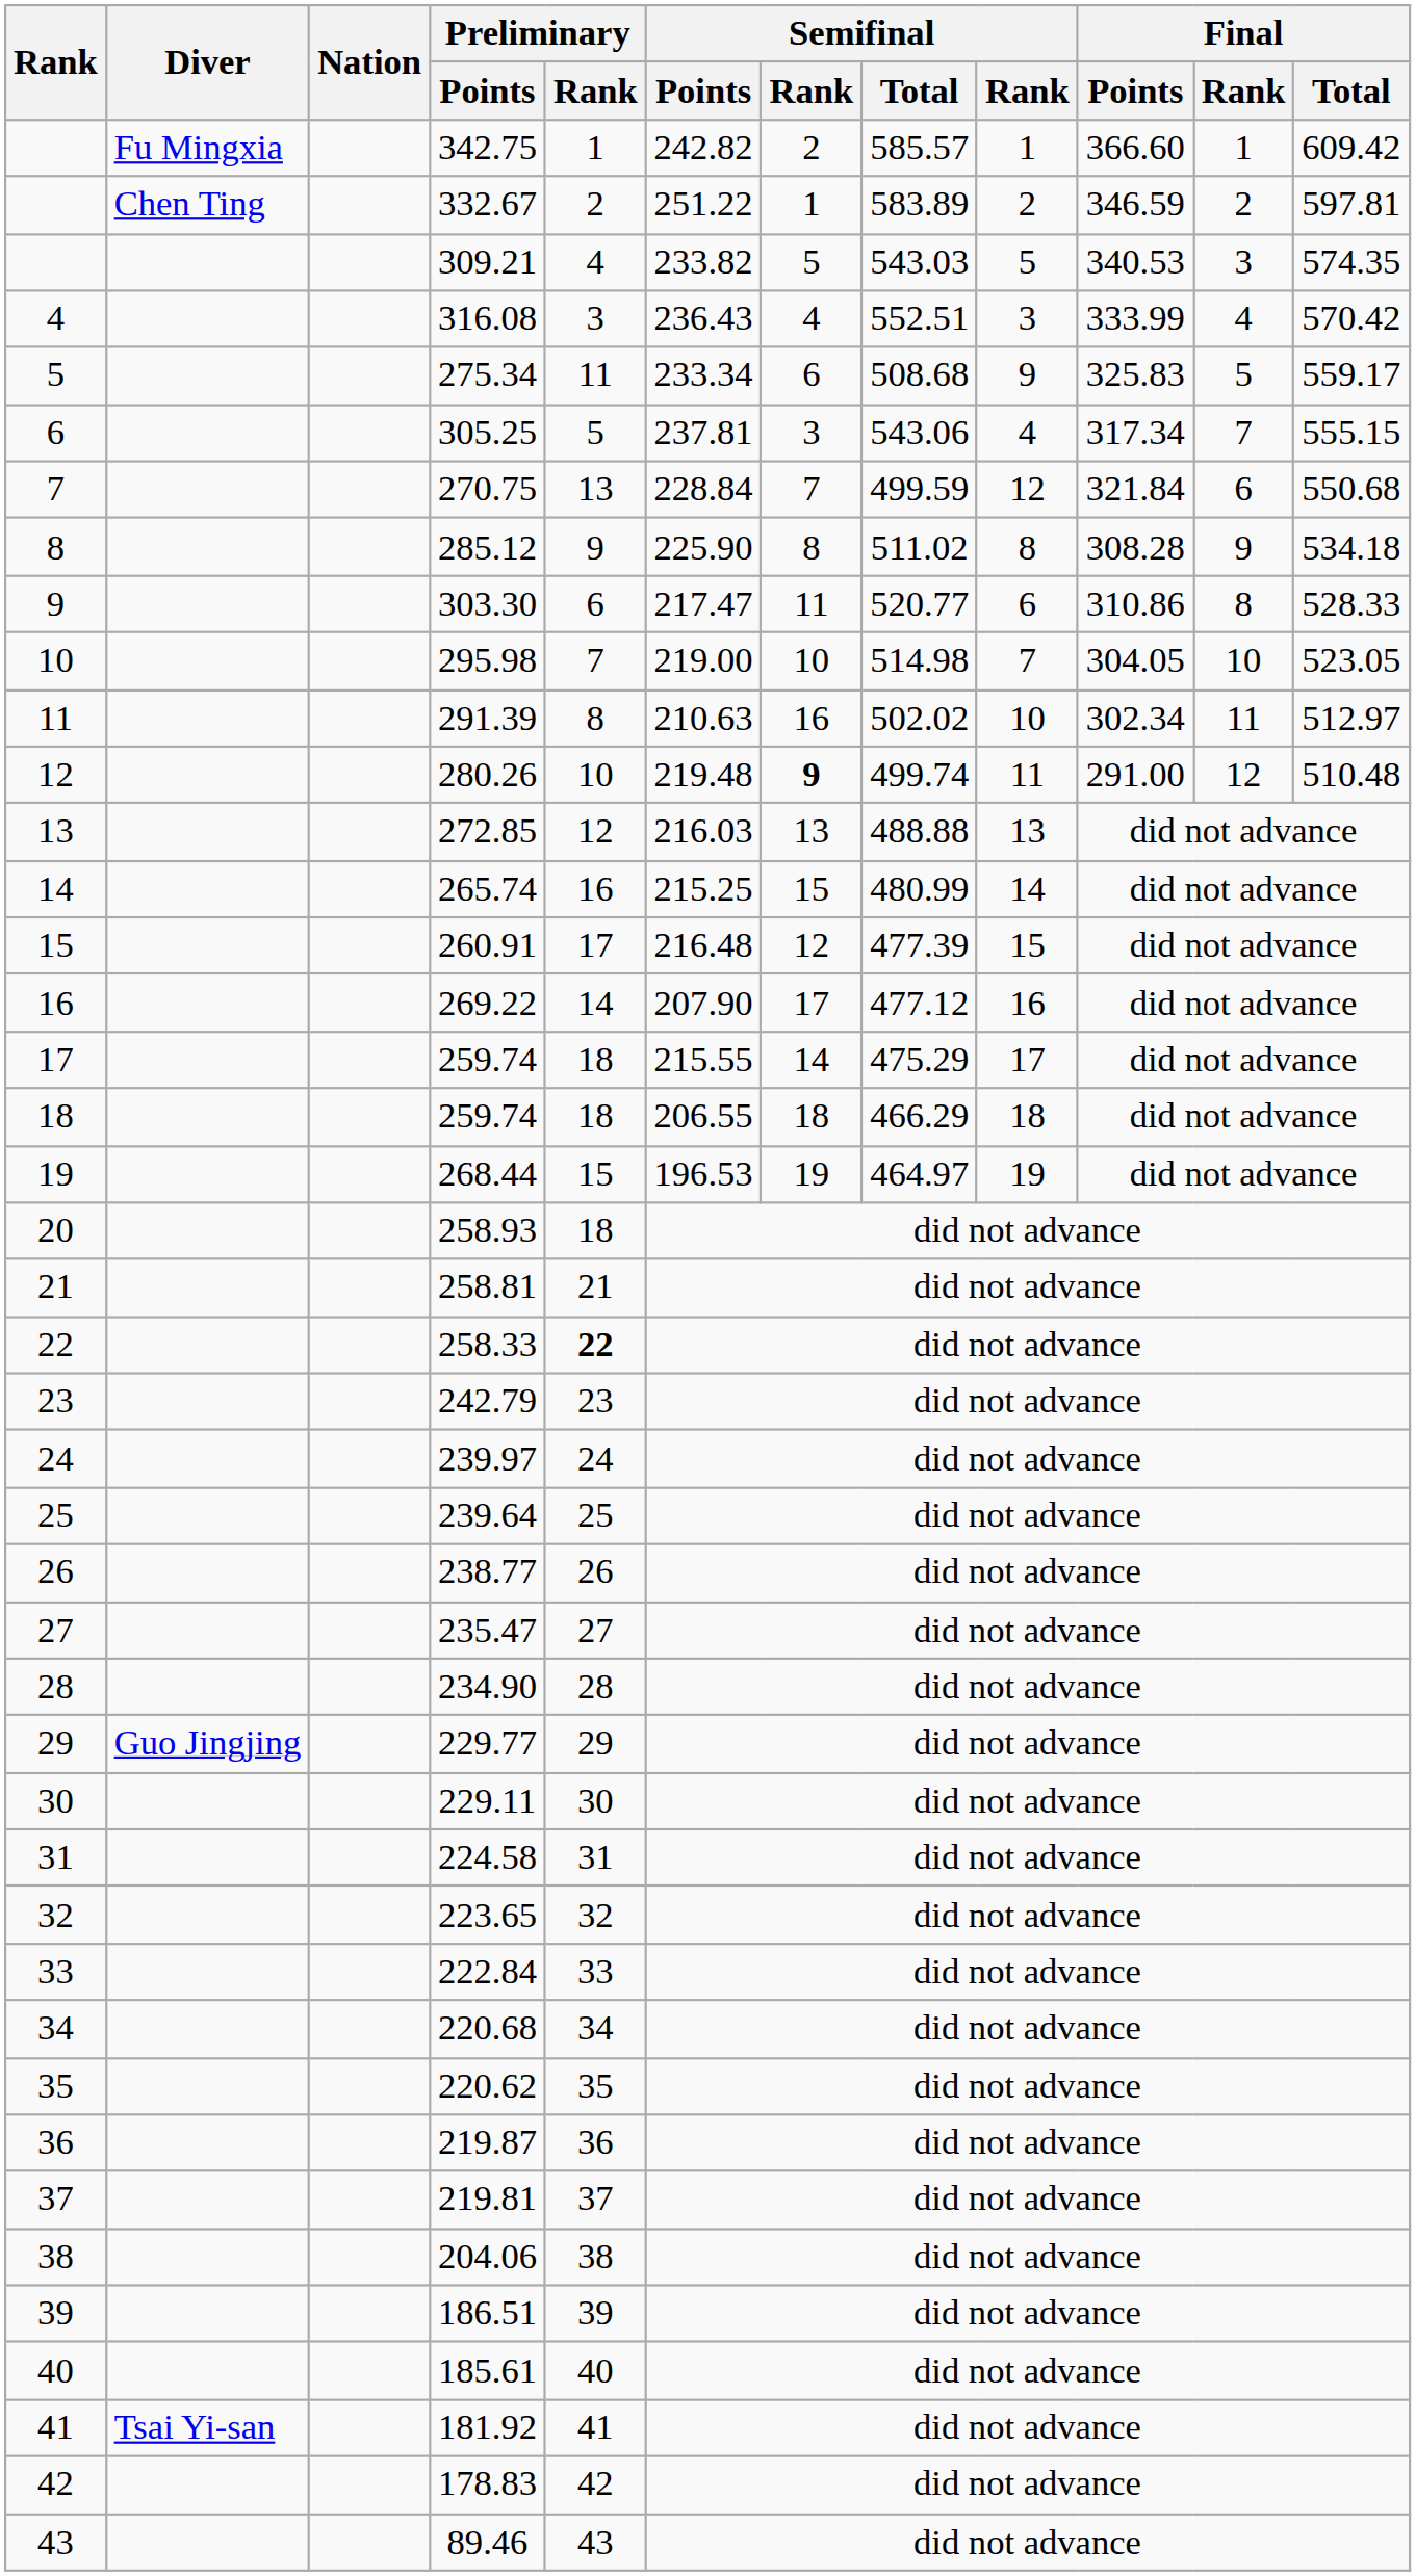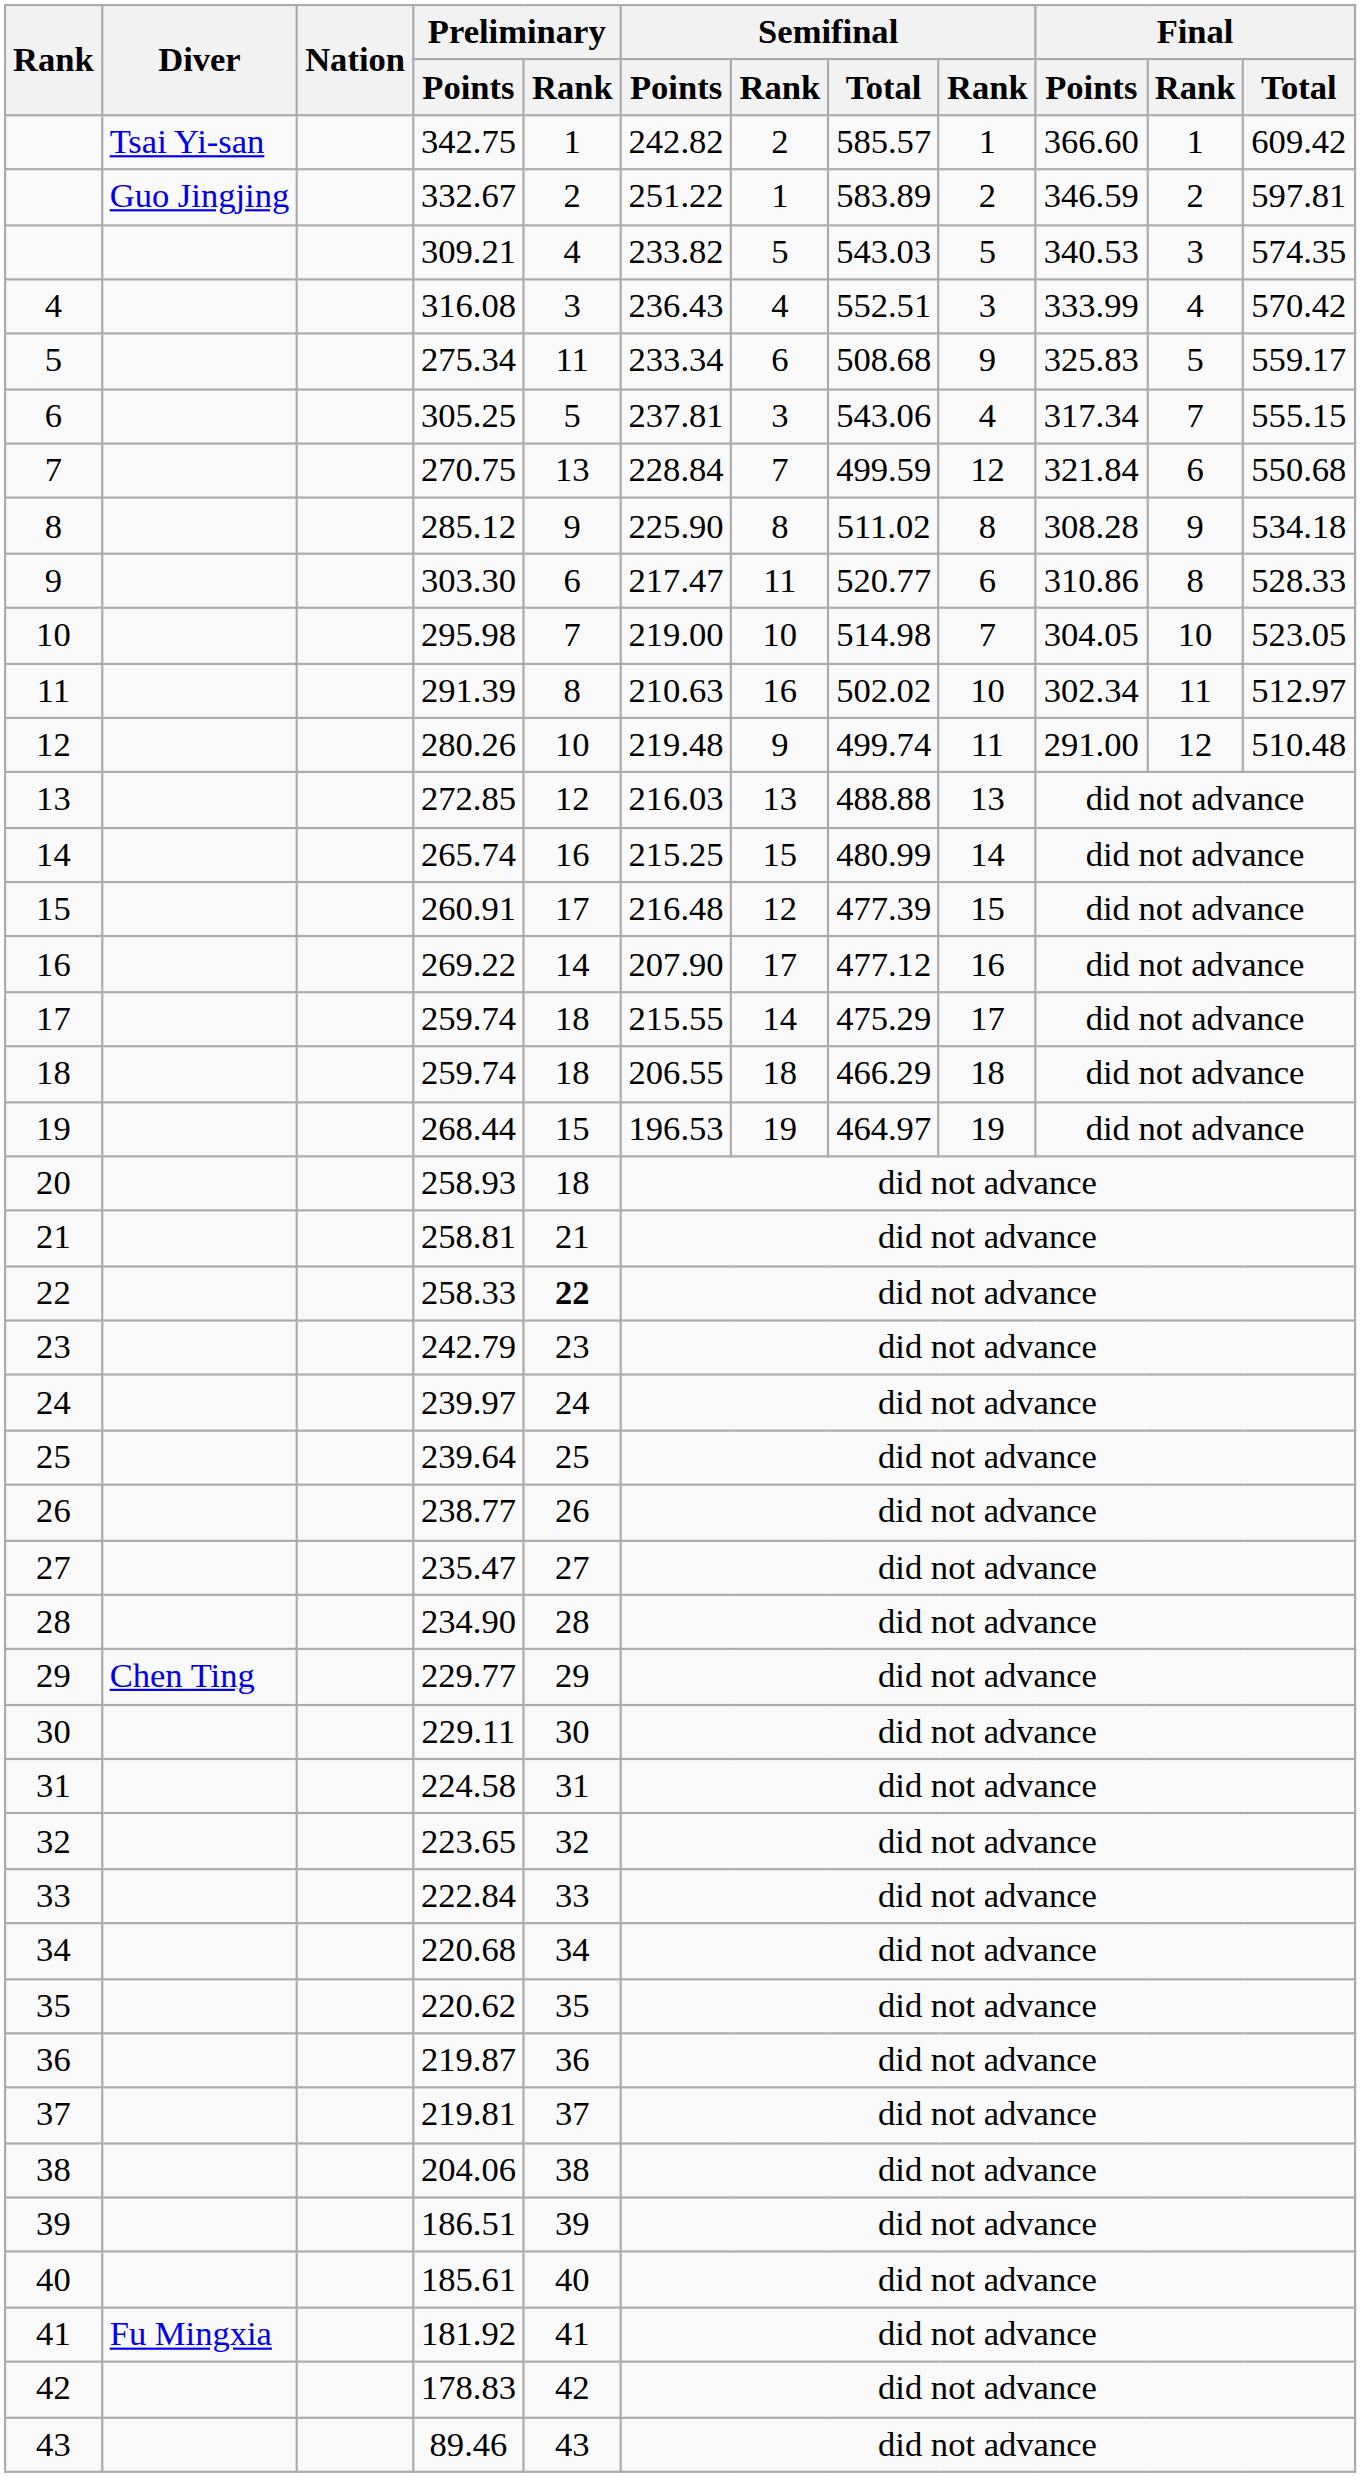342.75 | Diver: Fu Mingxia -> Tsai Yi-san
332.67 | Diver: Chen Ting -> Guo Jingjing
280.26 | column 7: bold -> normal
229.77 | Diver: Guo Jingjing -> Chen Ting
181.92 | Diver: Tsai Yi-san -> Fu Mingxia
